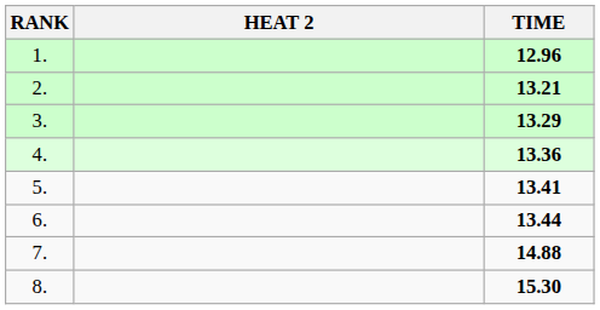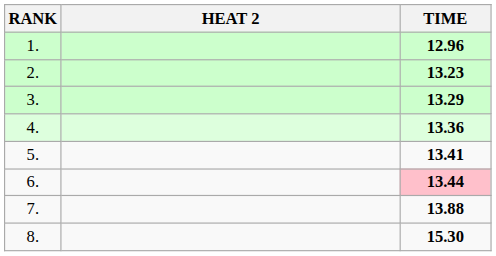2. | TIME: 13.21 -> 13.23
6. | TIME: no background -> pink background
7. | TIME: 14.88 -> 13.88
